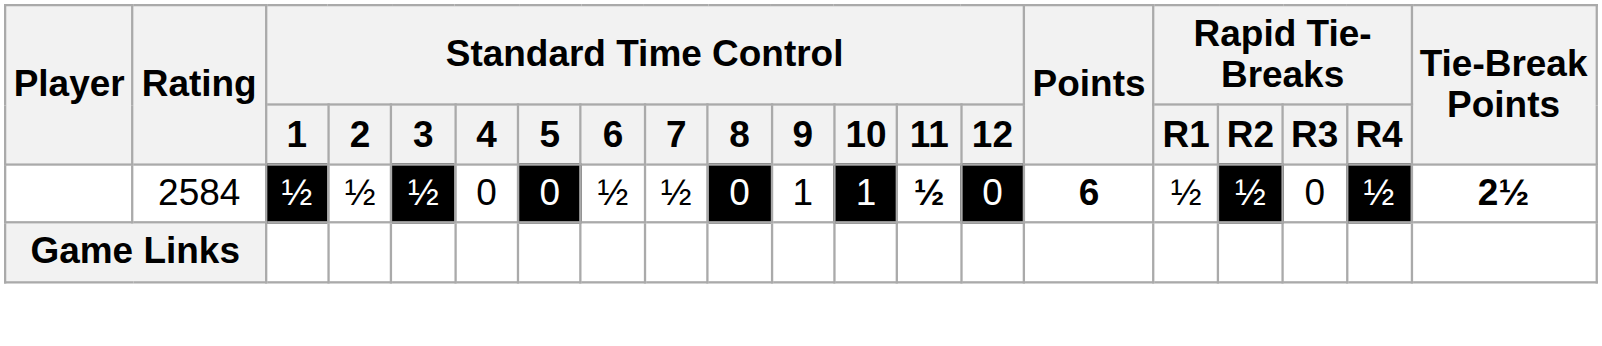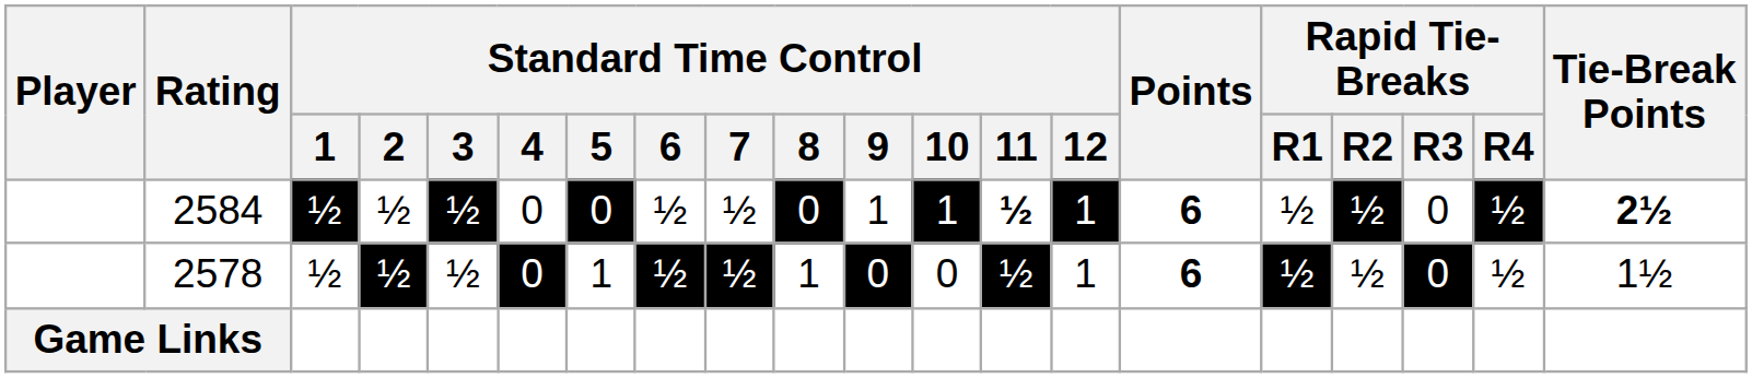2584 | Standard Time Control / 12: 0 -> 1
+ row: 2578 | ½ | ½ | ½ | 0 | 1 | ½ | ½ | 1 | 0 | 0 | ½ | 1 | 6 | ½ | ½ | 0 | ½ | 1½
